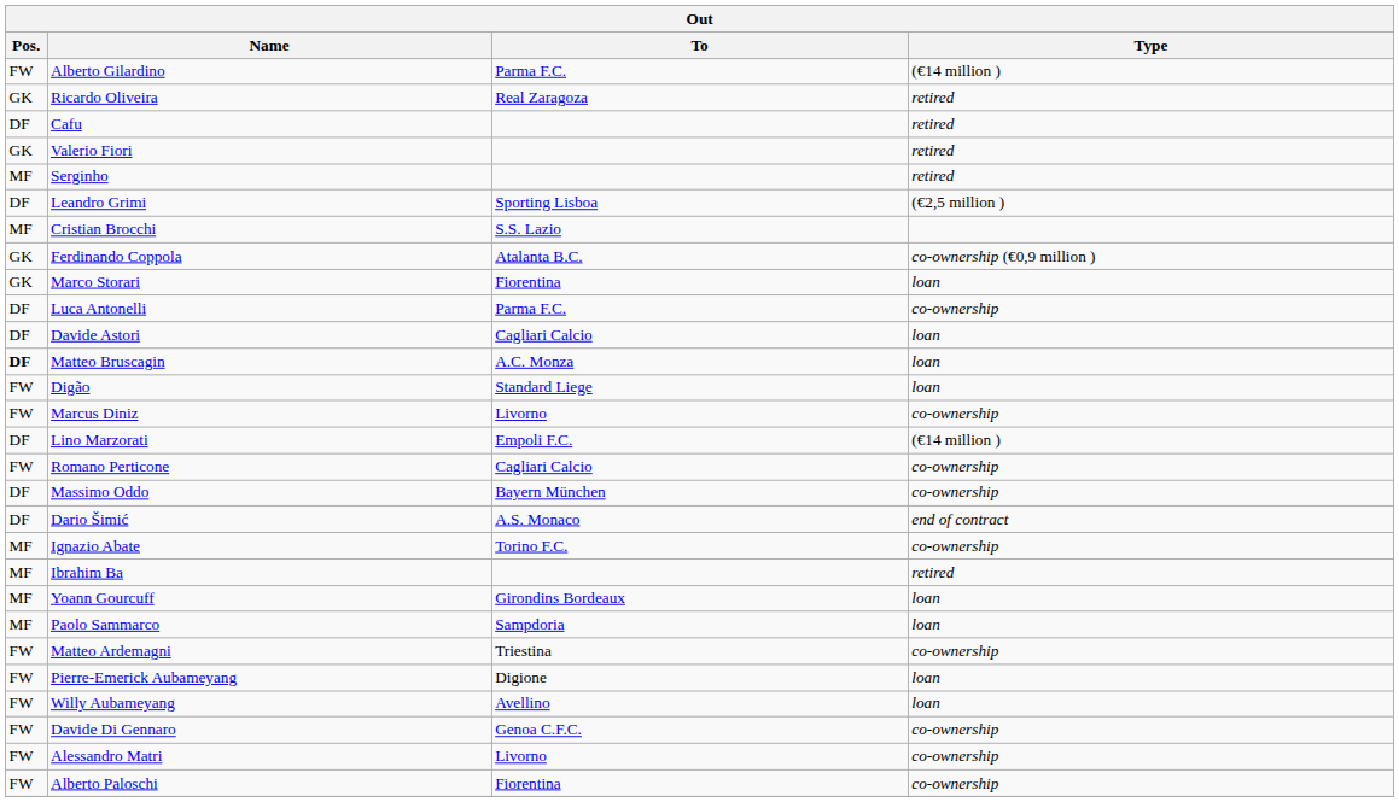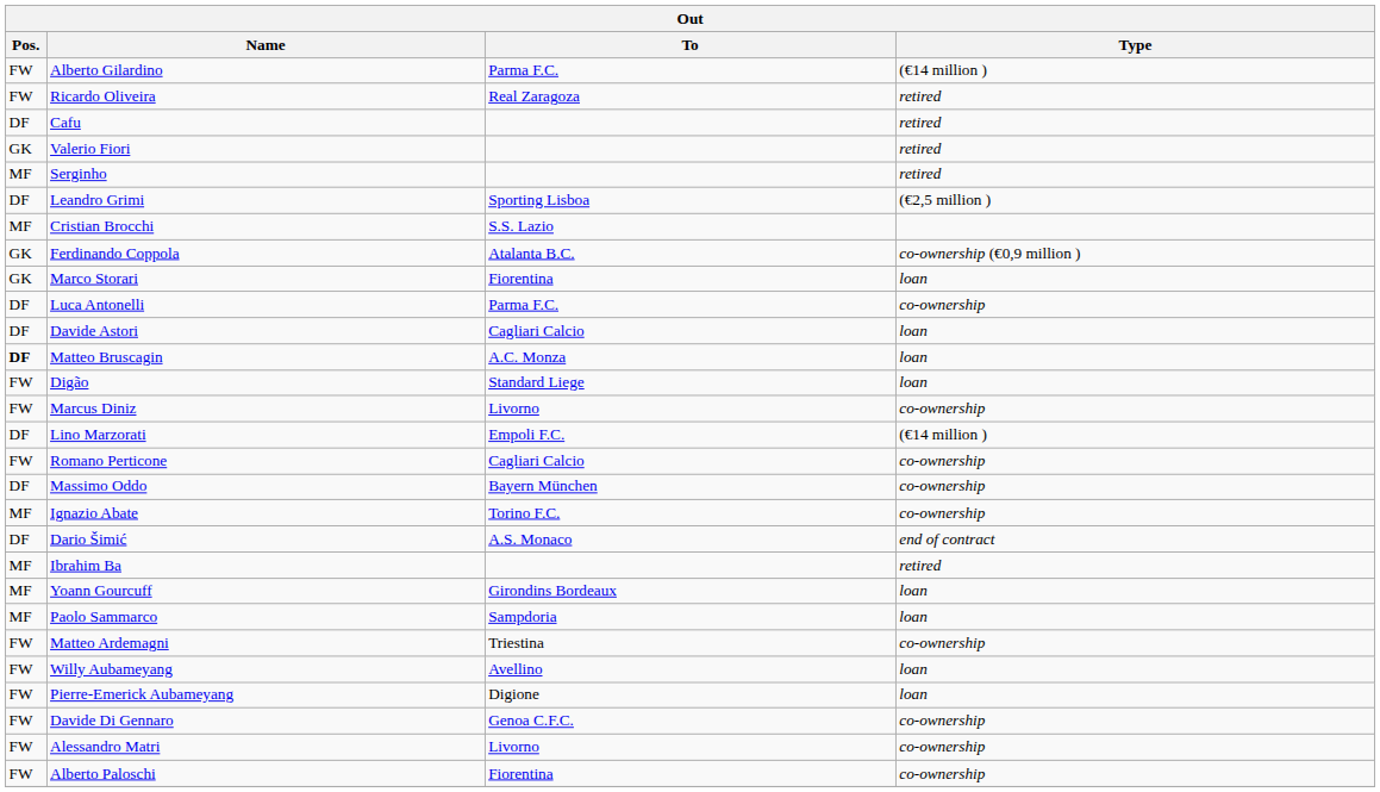Ricardo Oliveira | Pos.: GK -> FW
rows swapped: Dario Šimić <-> Ignazio Abate
rows swapped: Pierre-Emerick Aubameyang <-> Willy Aubameyang
